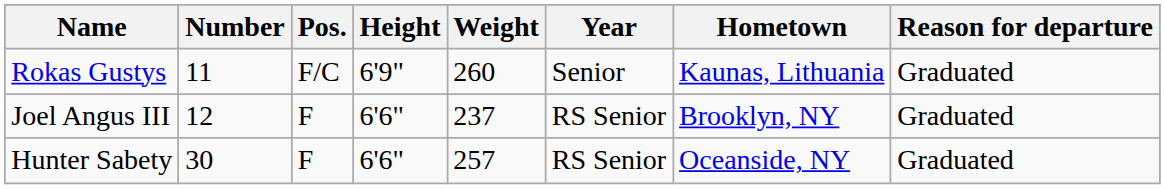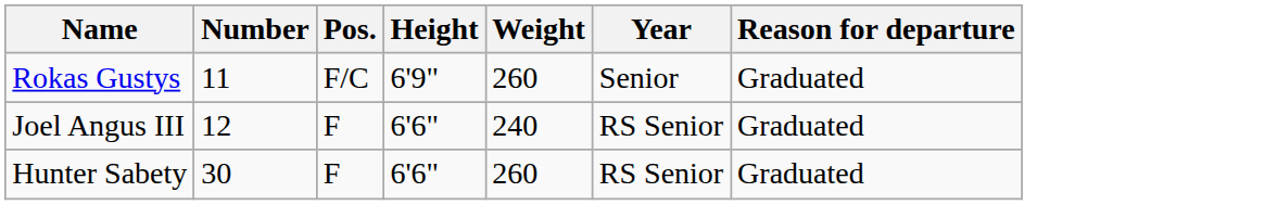- column: Hometown | Kaunas, Lithuania | Brooklyn, NY | Oceanside, NY
Joel Angus III | Weight: 237 -> 240
Hunter Sabety | Weight: 257 -> 260
